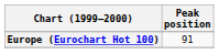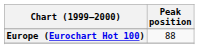Europe (Eurochart Hot 100) | Peak position: 91 -> 88
